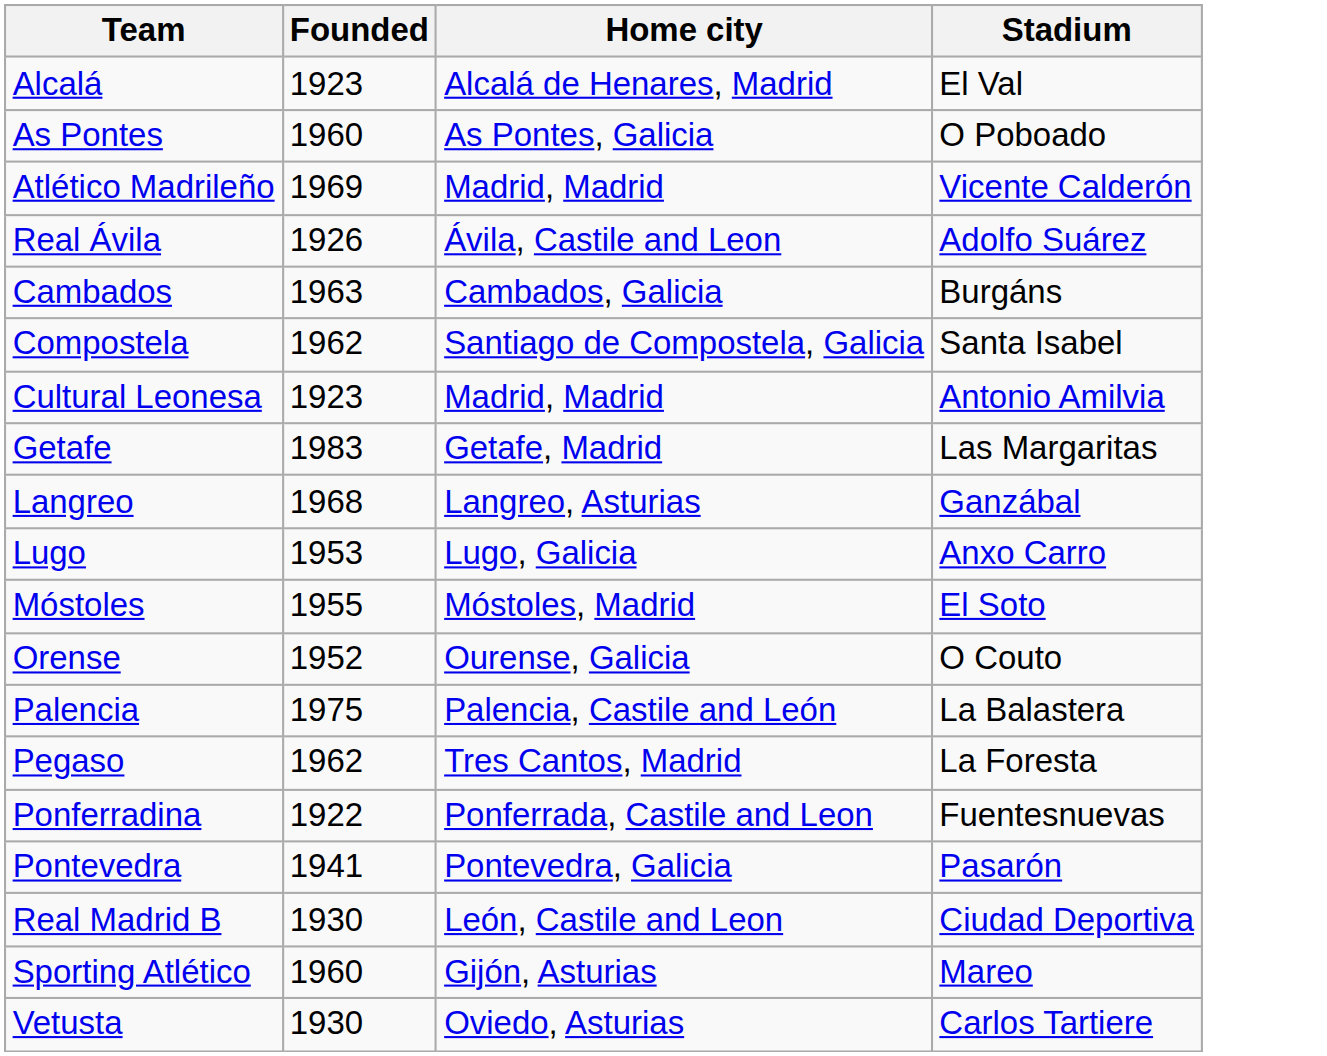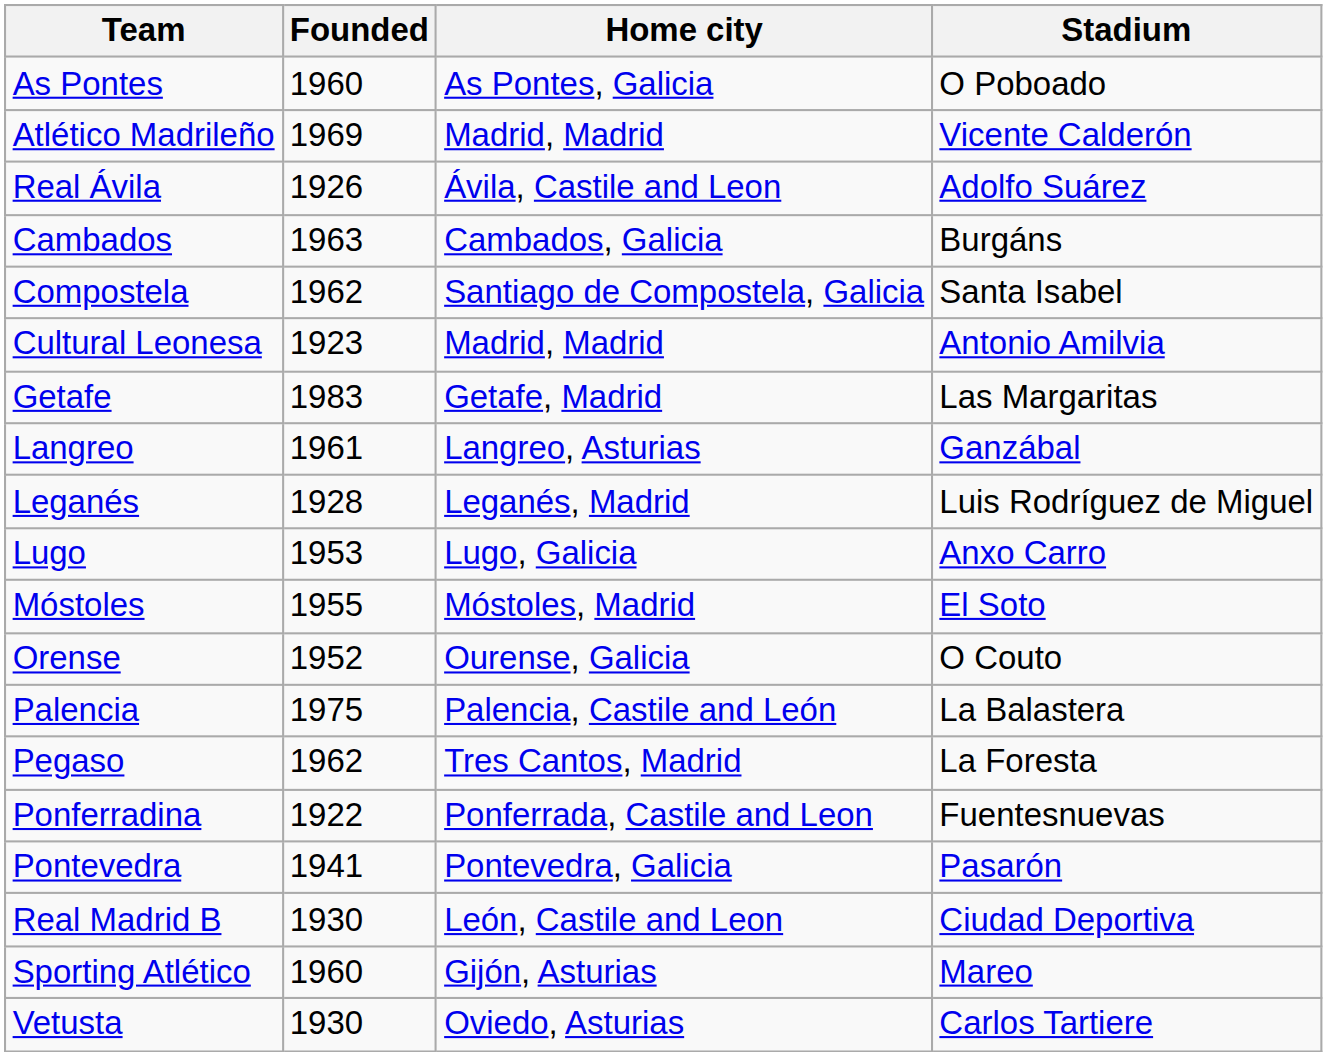- row: Alcalá | 1923 | Alcalá de Henares, Madrid | El Val
Langreo | Founded: 1968 -> 1961
+ row: Leganés | 1928 | Leganés, Madrid | Luis Rodríguez de Miguel
